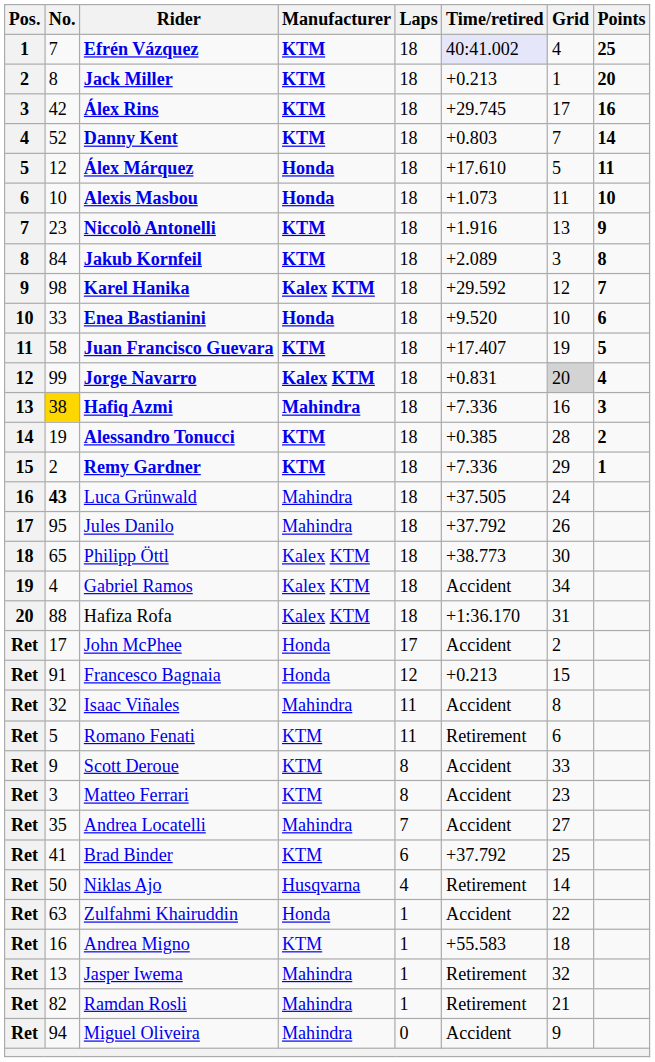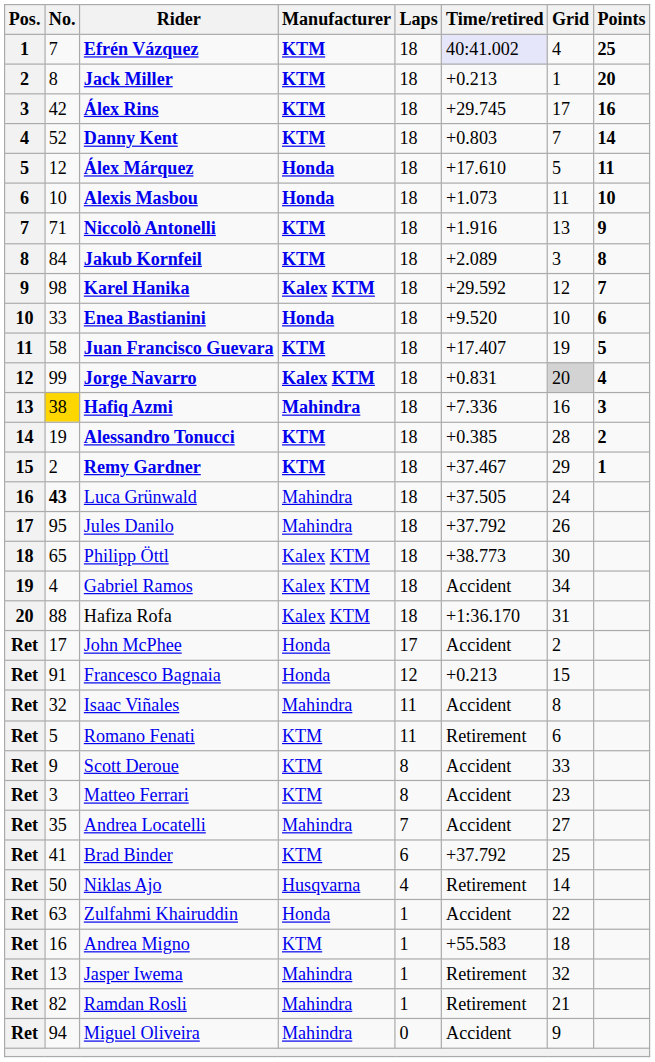Niccolò Antonelli | No.: 23 -> 71
Remy Gardner | Time/retired: +7.336 -> +37.467
